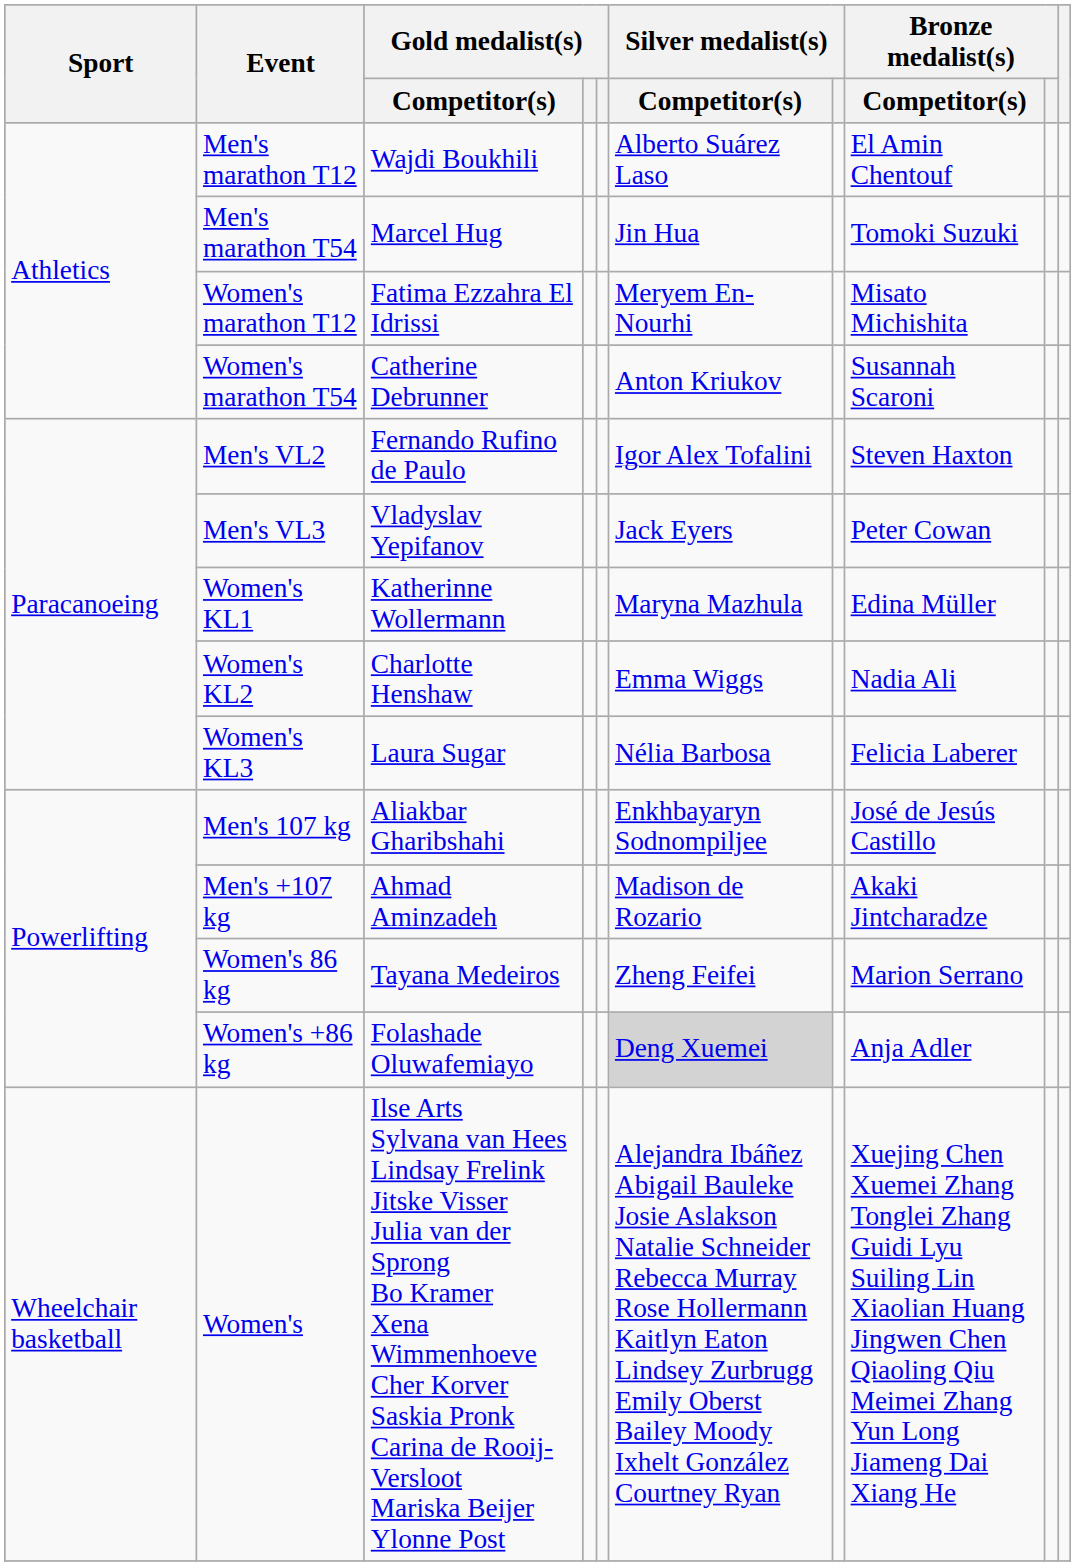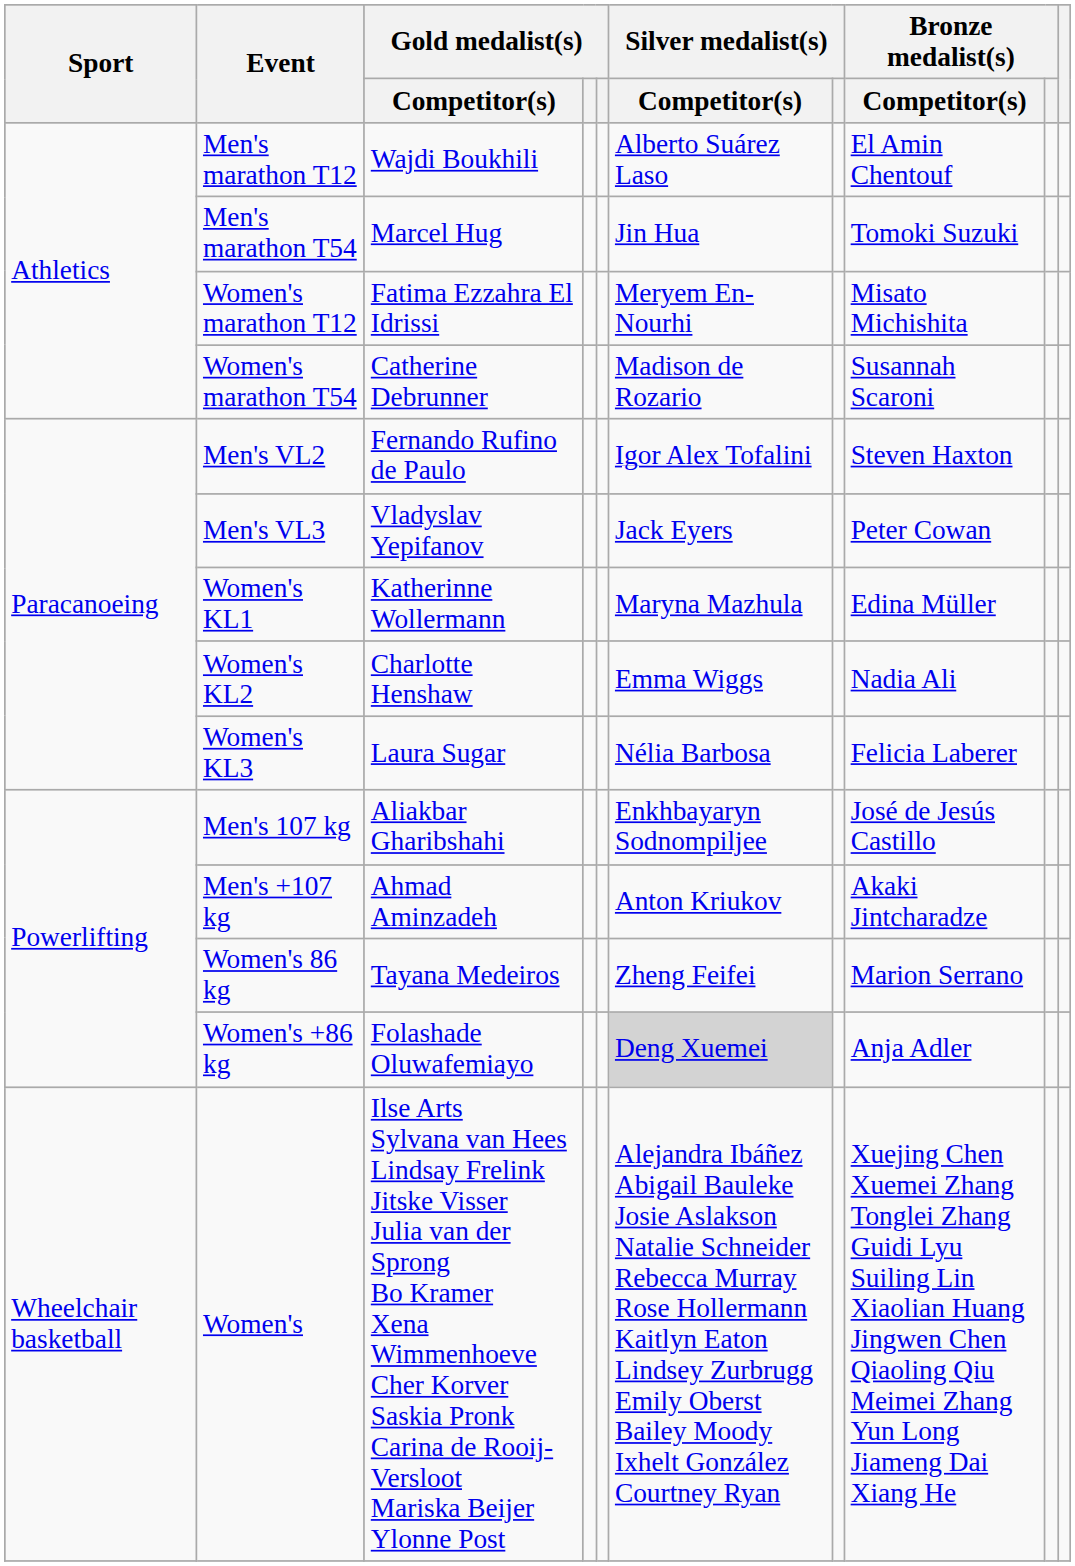Women's marathon T54 | Silver medalist(s) / Competitor(s): Anton Kriukov -> Madison de Rozario
Men's +107 kg | Silver medalist(s) / Competitor(s): Madison de Rozario -> Anton Kriukov
